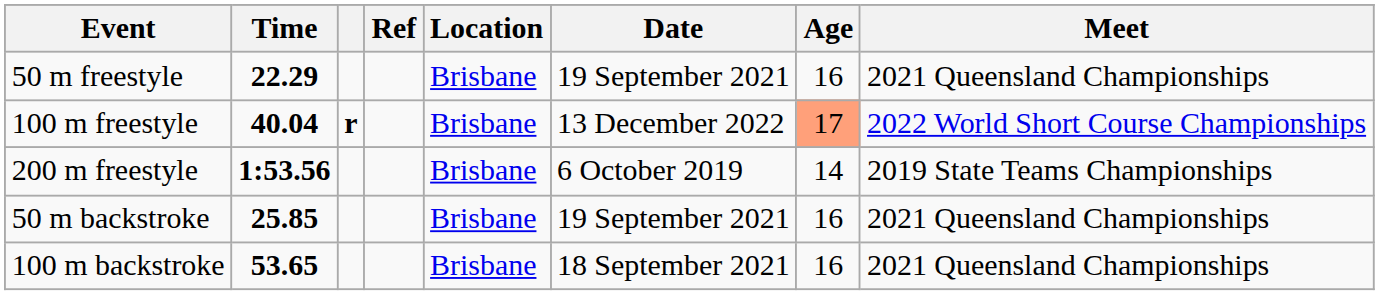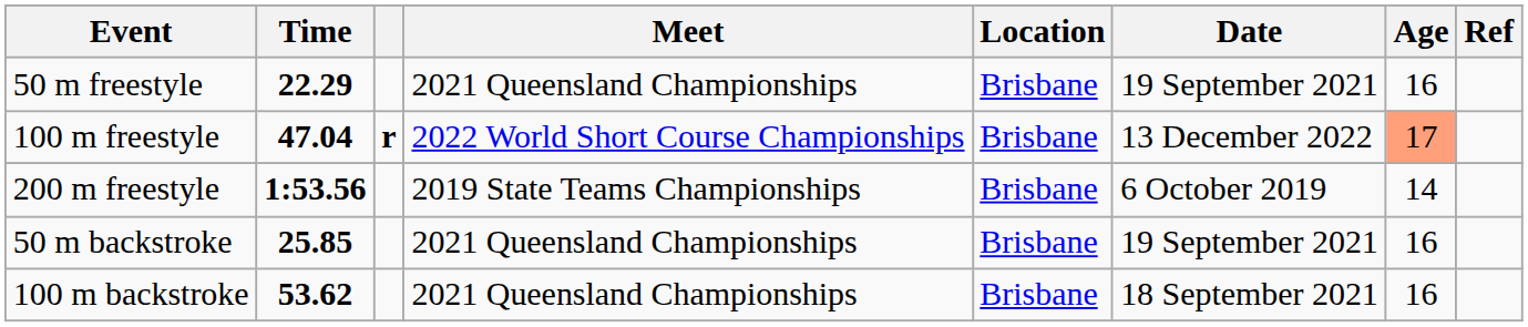columns swapped: Meet <-> Ref
100 m freestyle | Time: 40.04 -> 47.04
100 m backstroke | Time: 53.65 -> 53.62
